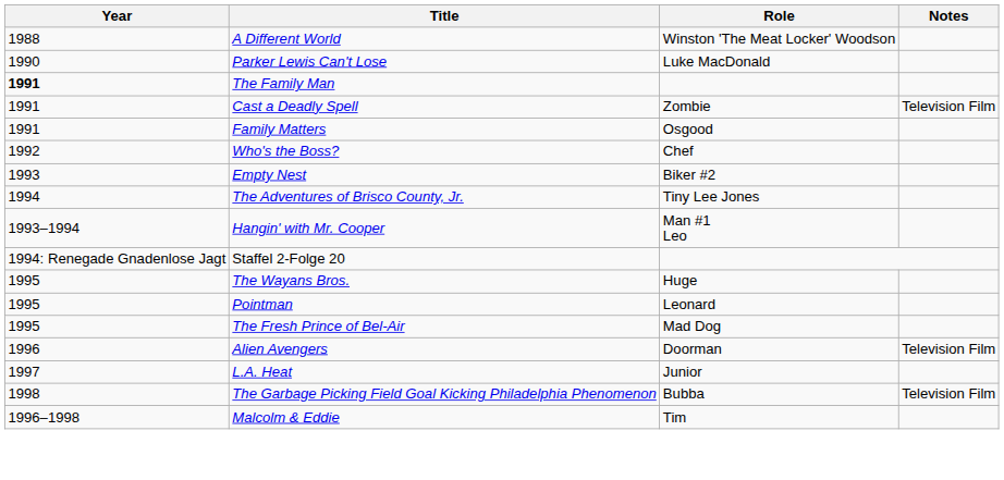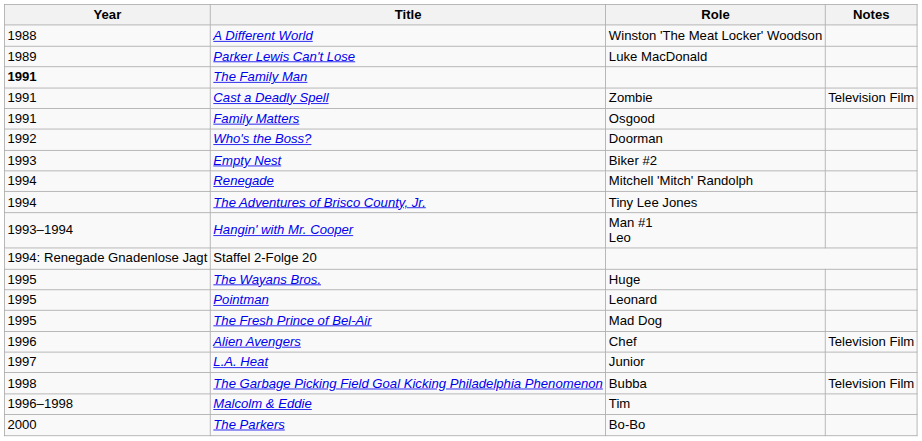Parker Lewis Can't Lose | Year: 1990 -> 1989
Who's the Boss? | Role: Chef -> Doorman
+ row: 1994 | Renegade | Mitchell 'Mitch' Randolph
Alien Avengers | Role: Doorman -> Chef
+ row: 2000 | The Parkers | Bo-Bo
